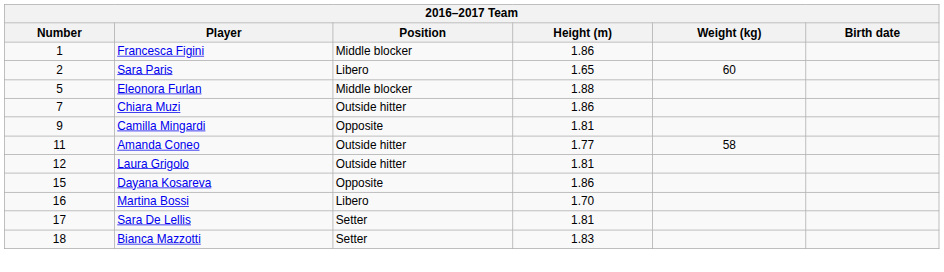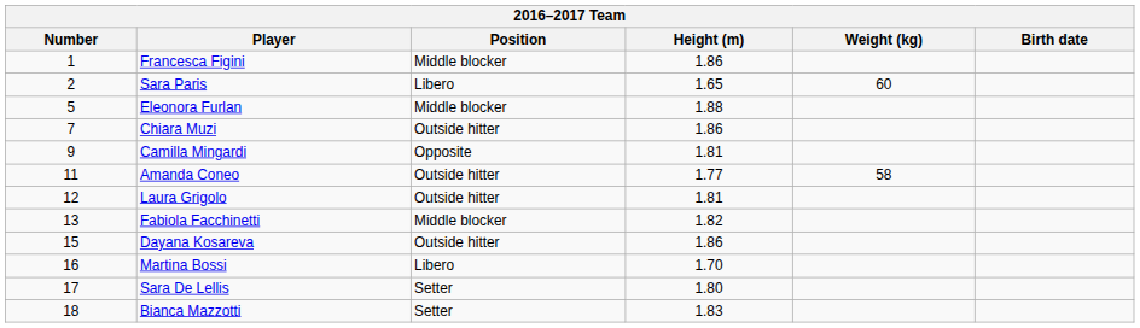+ row: 13 | Fabiola Facchinetti | Middle blocker | 1.82
Dayana Kosareva | Position: Opposite -> Outside hitter
Sara De Lellis | Height (m): 1.81 -> 1.80
